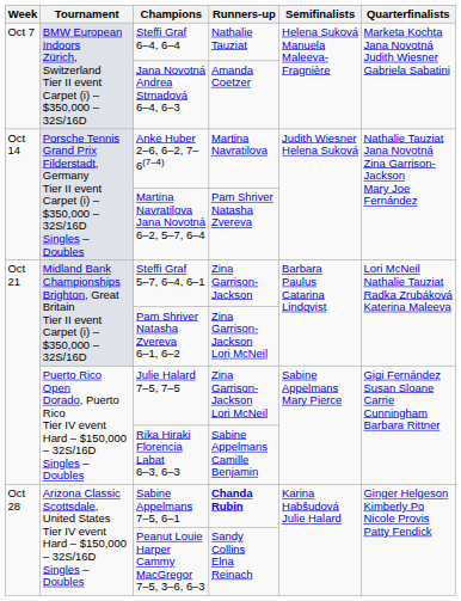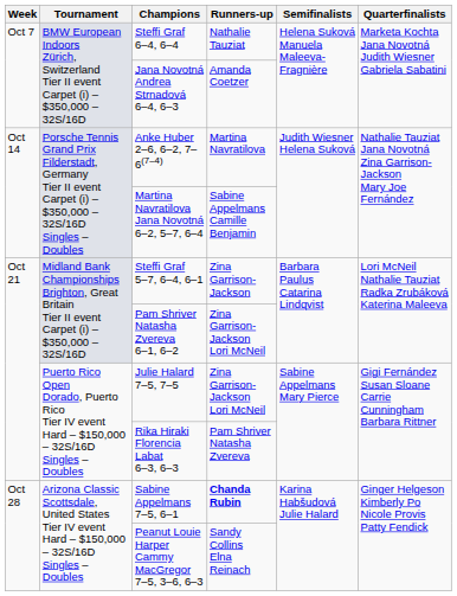Martina Navratilova Jana Novotná 6–2, 5–7, 6–4 | Runners-up: Pam Shriver Natasha Zvereva -> Sabine Appelmans Camille Benjamin
Rika Hiraki Florencia Labat 6–3, 6–3 | Runners-up: Sabine Appelmans Camille Benjamin -> Pam Shriver Natasha Zvereva
